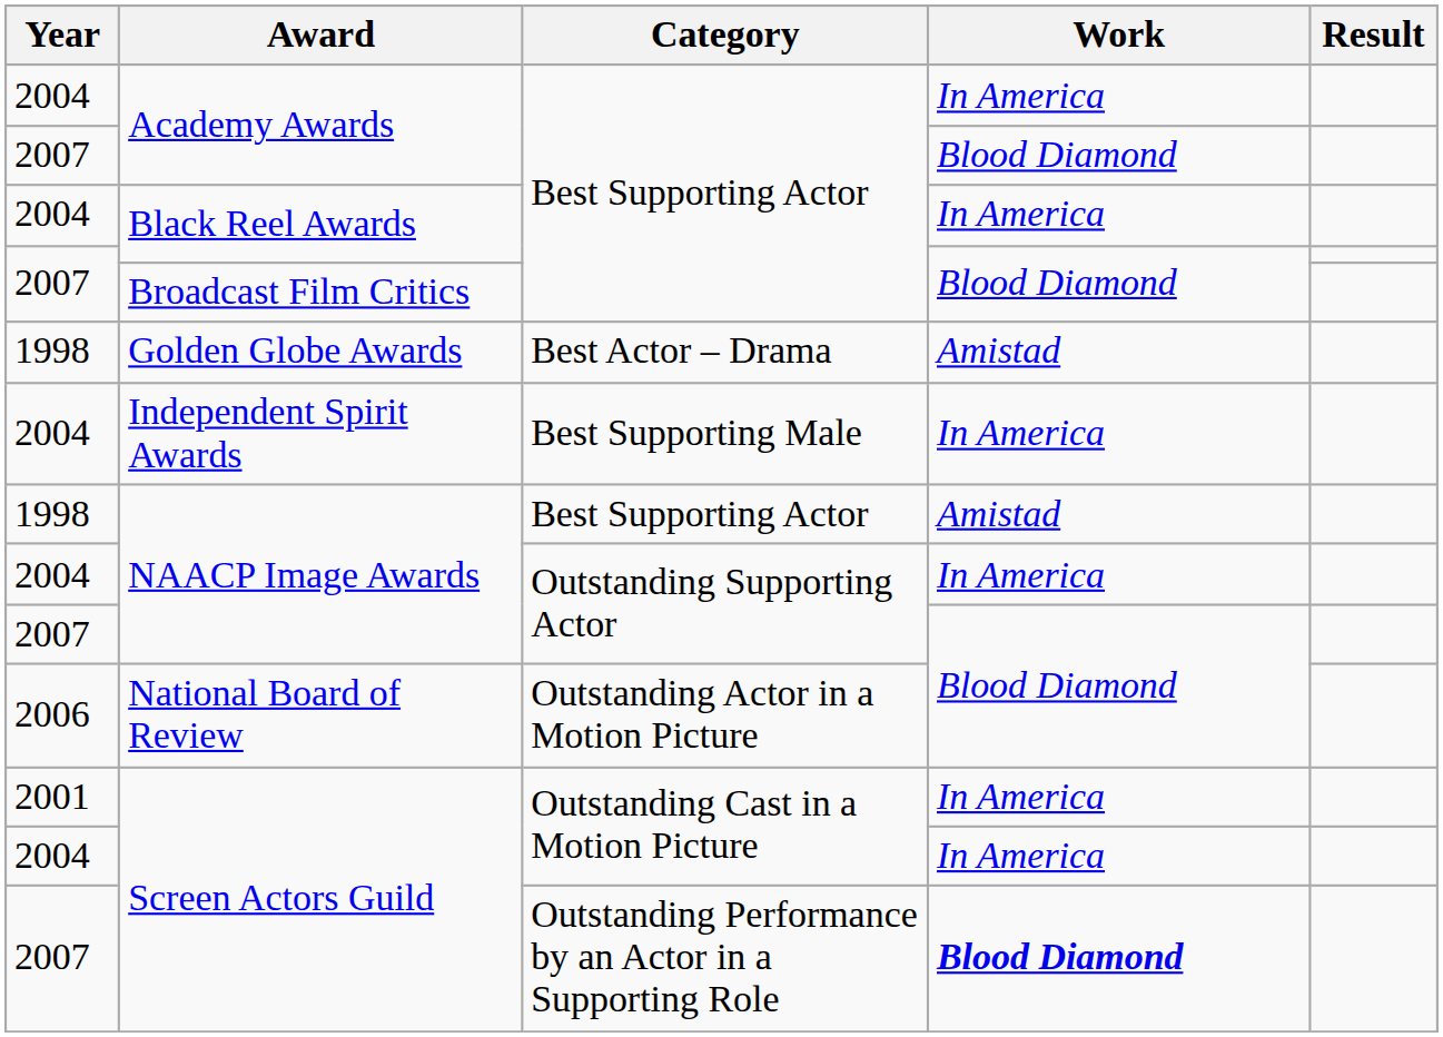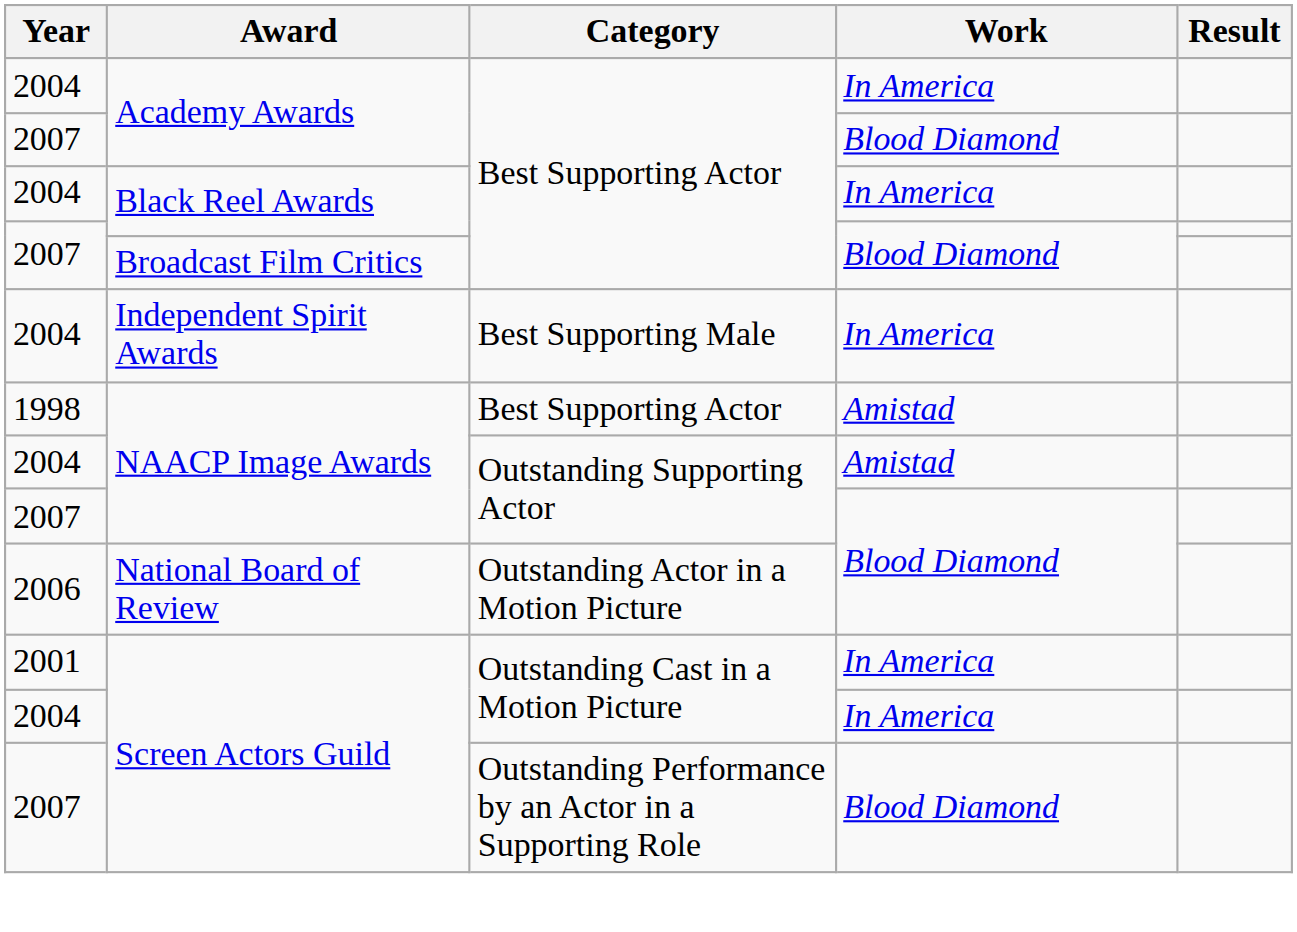- row: 1998 | Golden Globe Awards | Best Actor – Drama | Amistad
2004 / NAACP Image Awards | Work: In America -> Amistad
2007 / Screen Actors Guild | Work: bold -> normal
